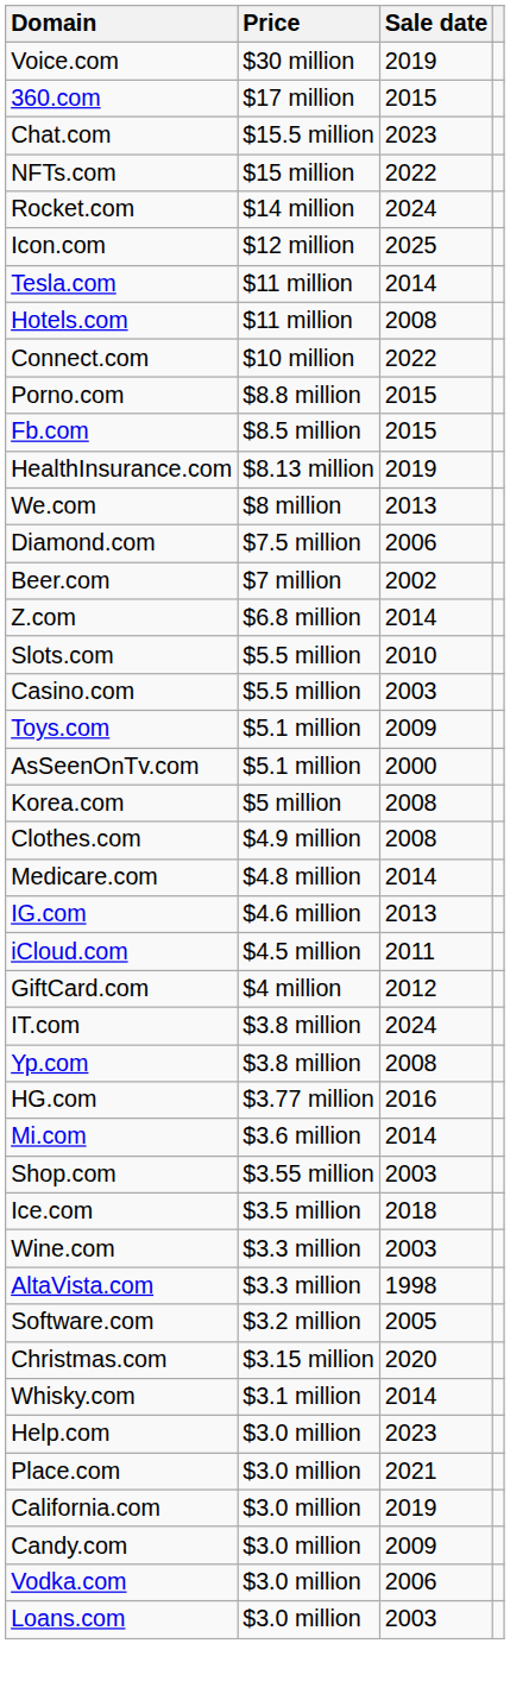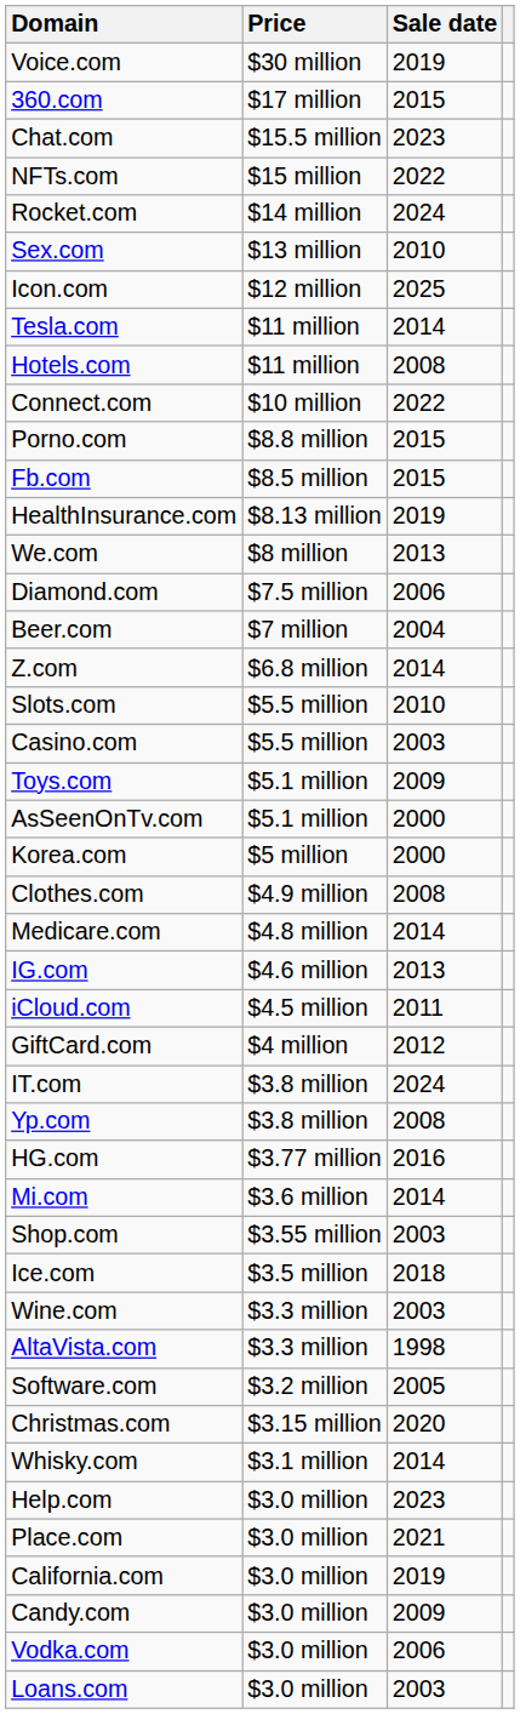+ row: Sex.com | $13 million | 2010
Beer.com | Sale date: 2002 -> 2004
Korea.com | Sale date: 2008 -> 2000
